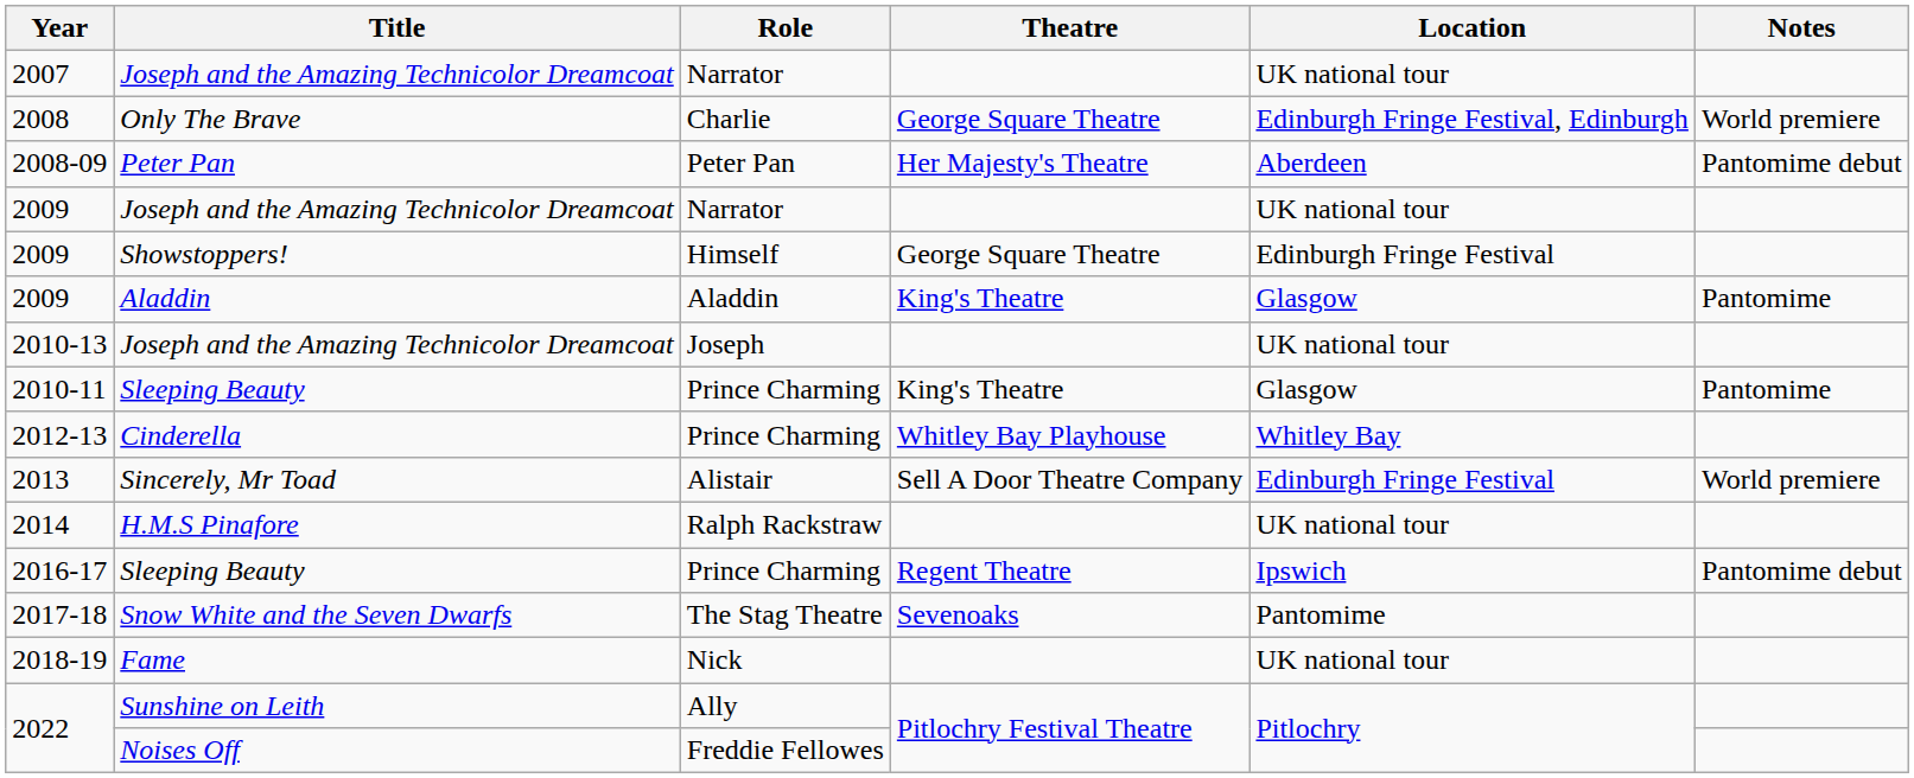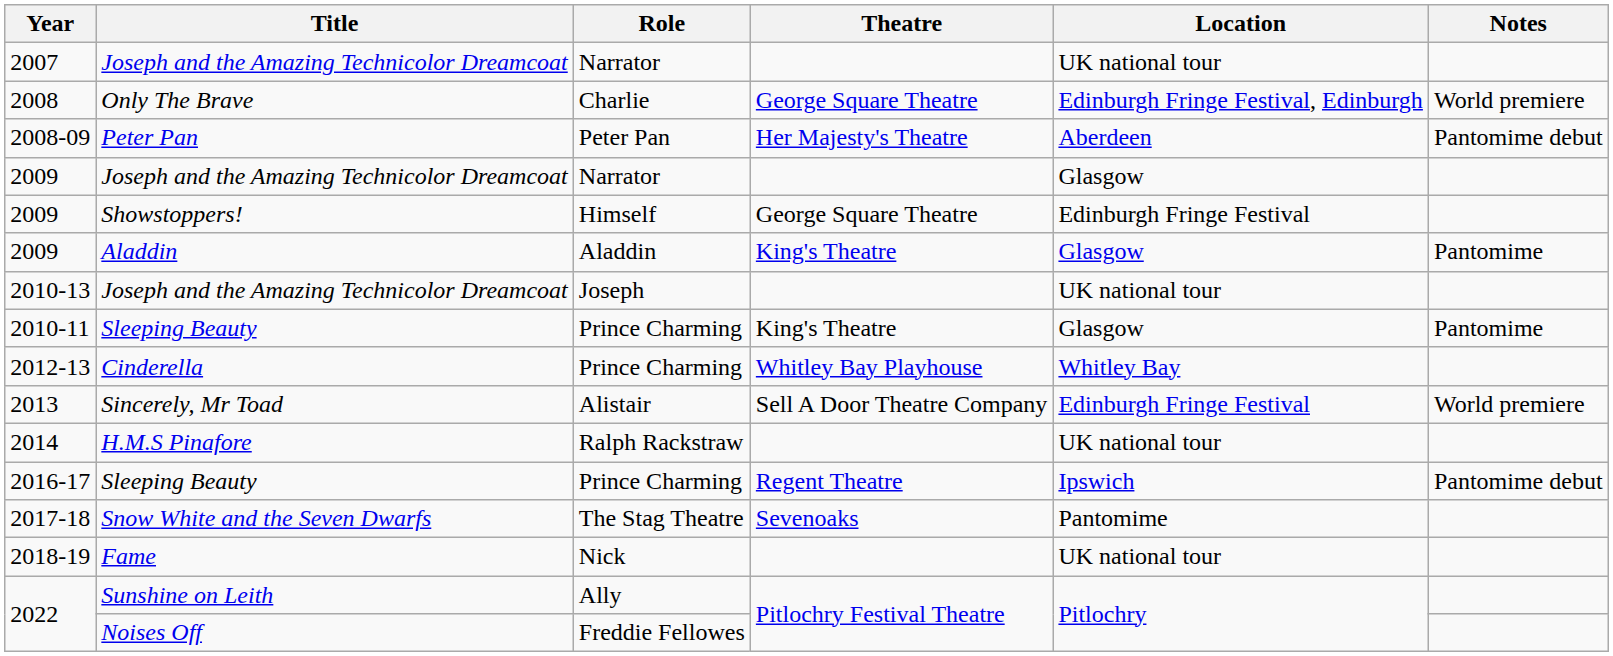2009 / Joseph and the Amazing Technicolor Dreamcoat | Location: UK national tour -> Glasgow
